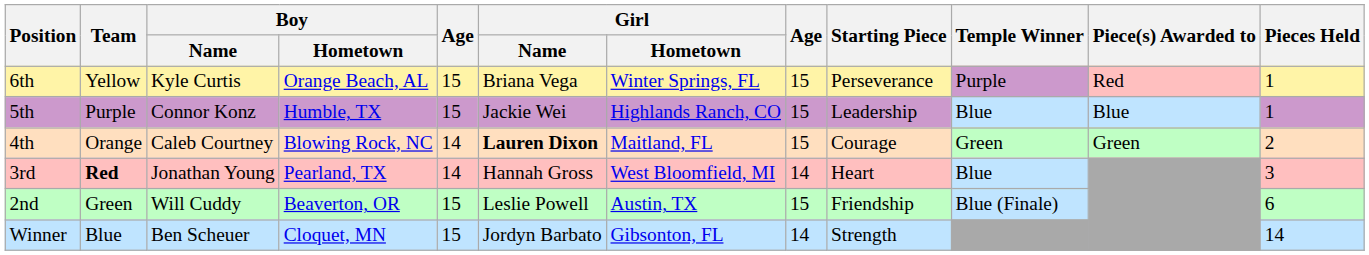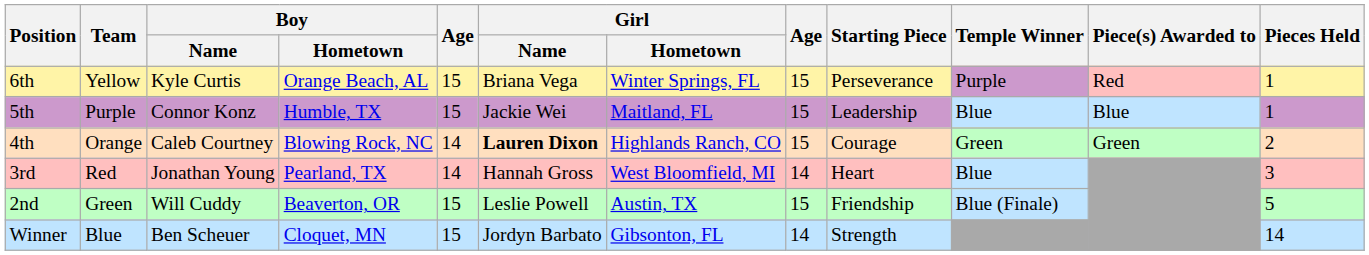5th | Girl / Hometown: Highlands Ranch, CO -> Maitland, FL
4th | Girl / Hometown: Maitland, FL -> Highlands Ranch, CO
3rd | Team: bold -> normal
2nd | Pieces Held: 6 -> 5
